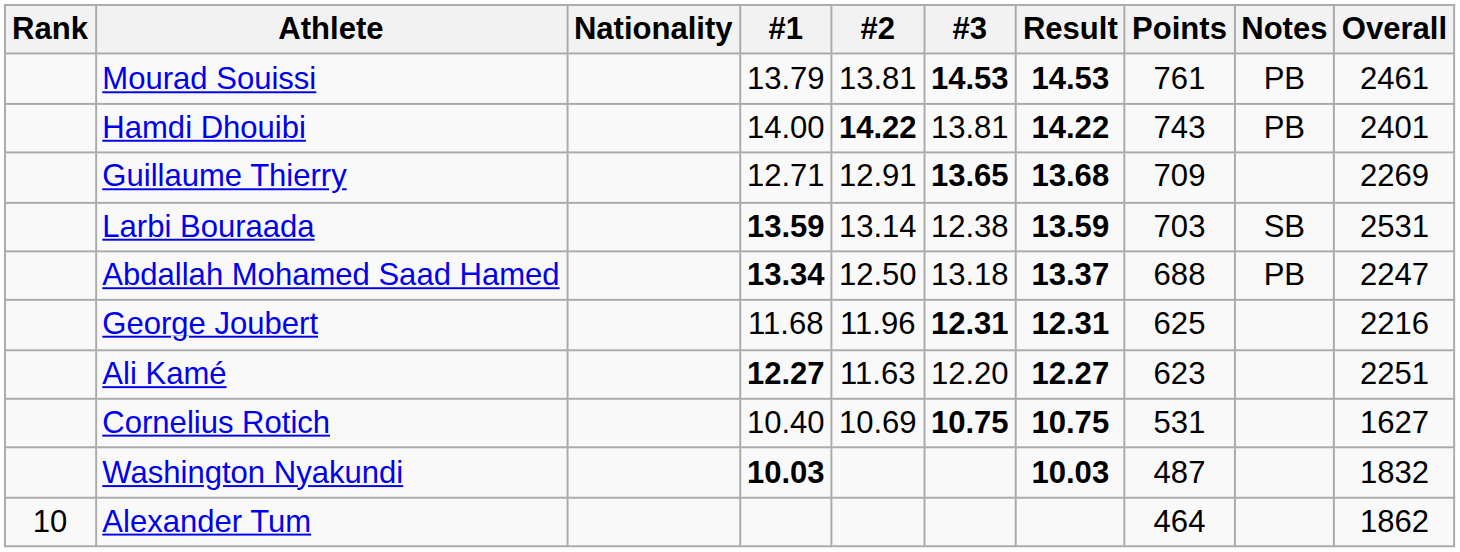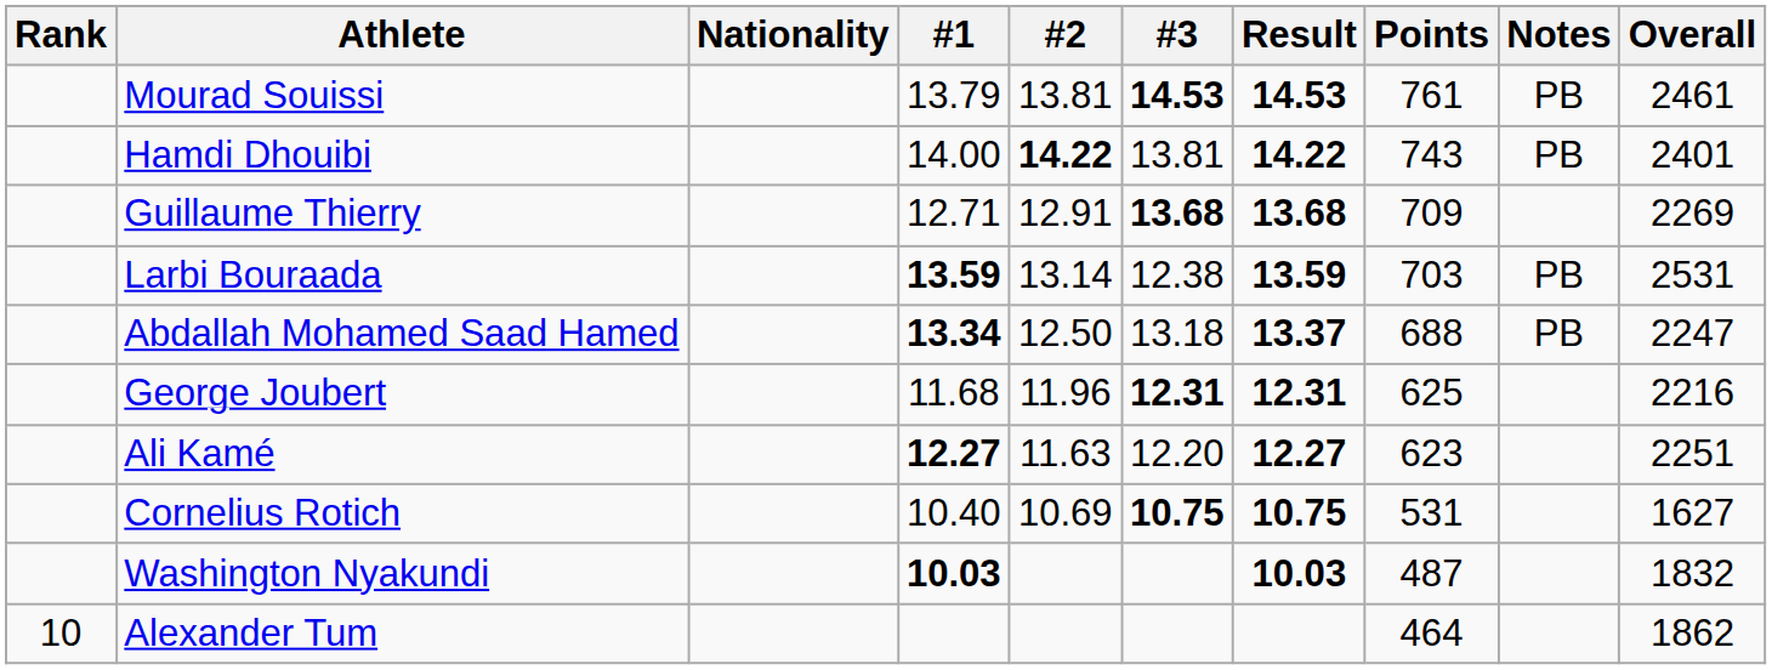Guillaume Thierry | #3: 13.65 -> 13.68
Larbi Bouraada | Notes: SB -> PB
